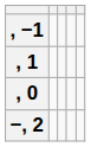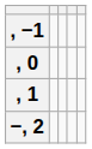rows swapped: , 0 <-> , 1
